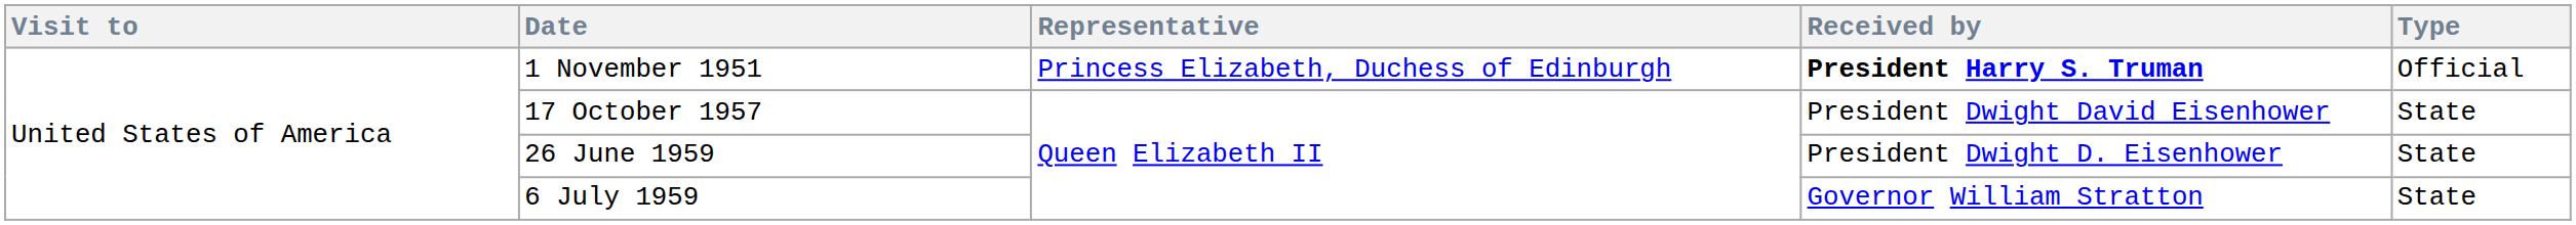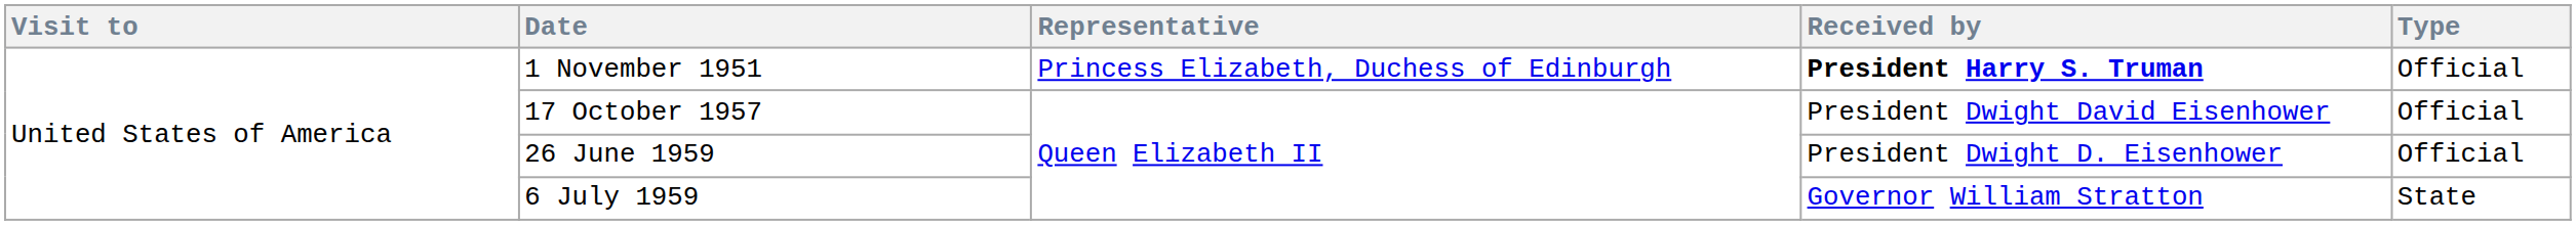17 October 1957 | Type: State -> Official
26 June 1959 | Type: State -> Official
